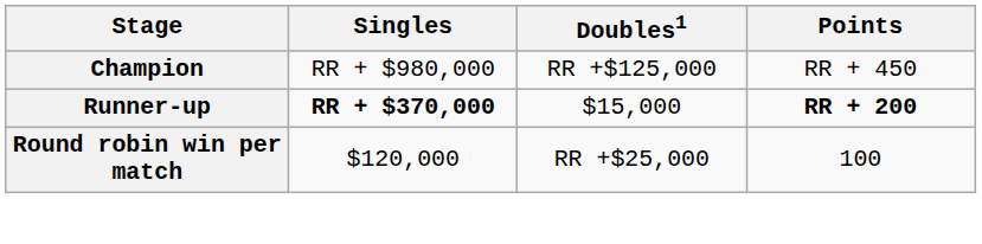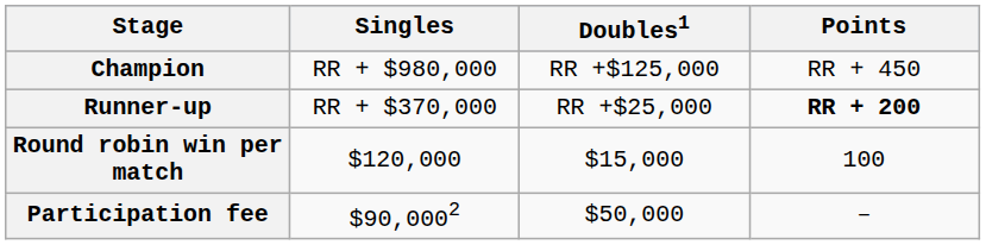Runner-up | Singles: bold -> normal
Runner-up | Doubles1: $15,000 -> RR +$25,000
Round robin win per match | Doubles1: RR +$25,000 -> $15,000
+ row: Participation fee | $90,0002 | $50,000 | –
